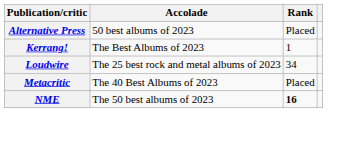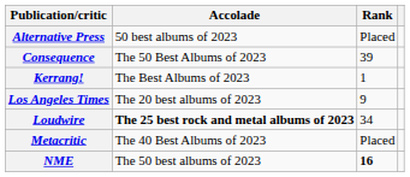+ row: Consequence | The 50 Best Albums of 2023 | 39
+ row: Los Angeles Times | The 20 best albums of 2023 | 9
Loudwire | Accolade: normal -> bold
